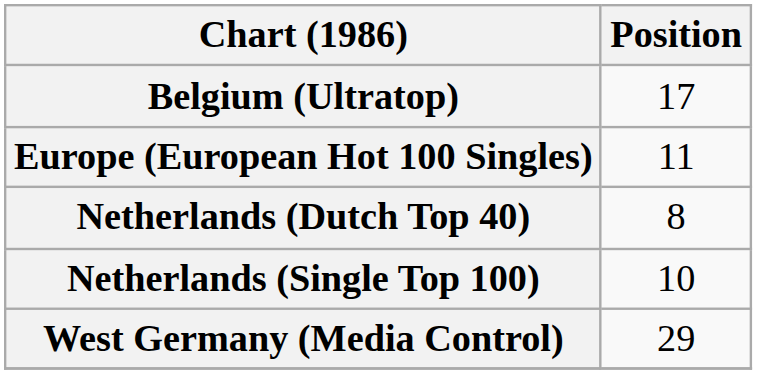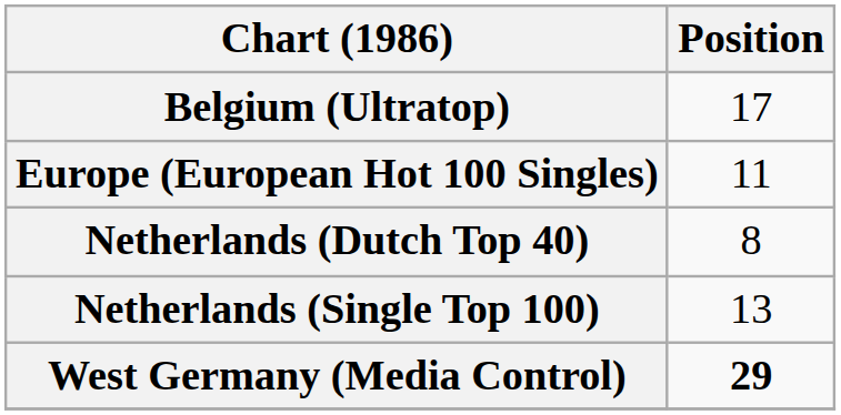Netherlands (Single Top 100) | Position: 10 -> 13
West Germany (Media Control) | Position: normal -> bold
